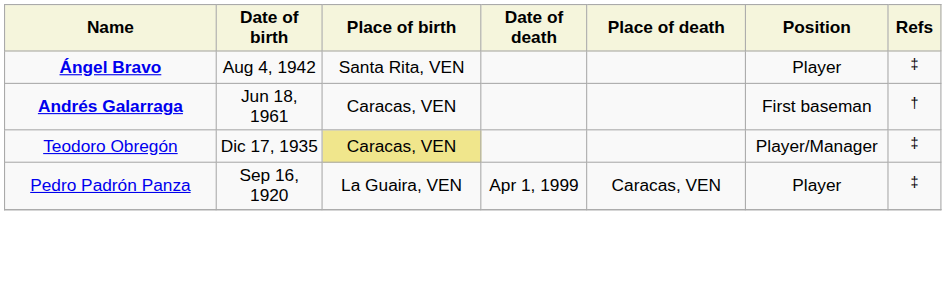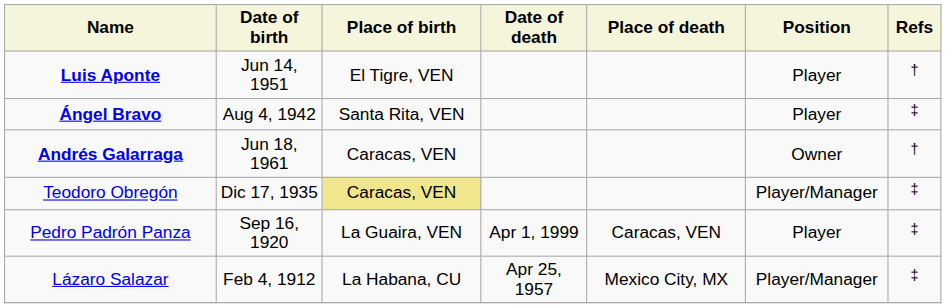+ row: Luis Aponte | Jun 14, 1951 | El Tigre, VEN | Player | †
Andrés Galarraga | Position: First baseman -> Owner
+ row: Lázaro Salazar | Feb 4, 1912 | La Habana, CU | Apr 25, 1957 | Mexico City, MX | Player/Manager | ‡
